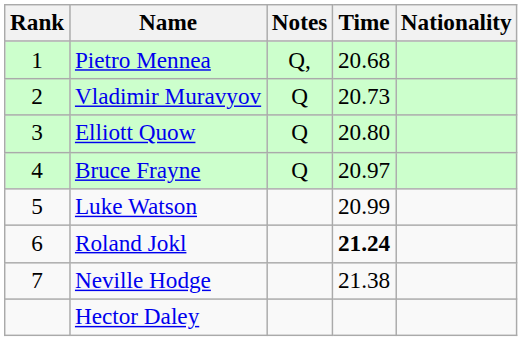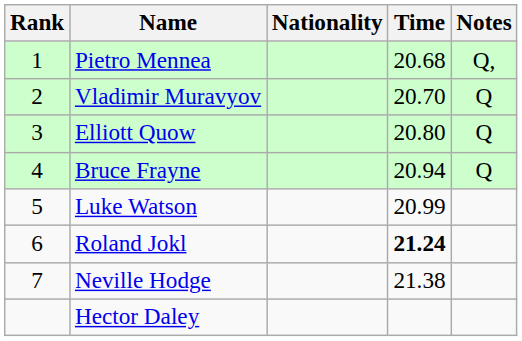columns swapped: Nationality <-> Notes
Vladimir Muravyov | Time: 20.73 -> 20.70
Bruce Frayne | Time: 20.97 -> 20.94
